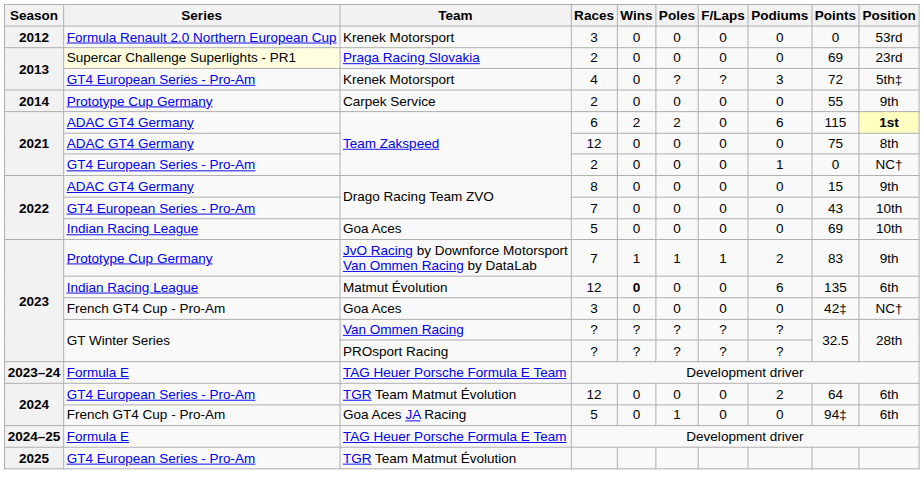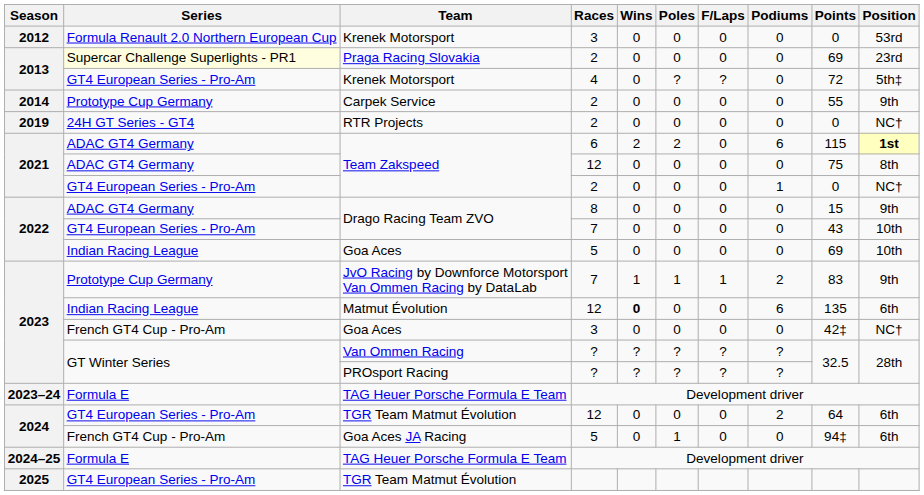Krenek Motorsport / 4 | Podiums: 3 -> 0
+ row: 2019 | 24H GT Series - GT4 | RTR Projects | 2 | 0 | 0 | 0 | 0 | 0 | NC†
